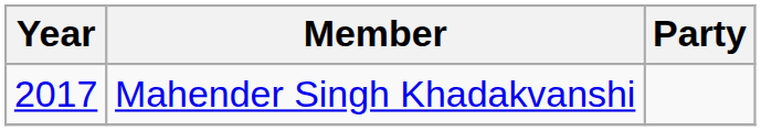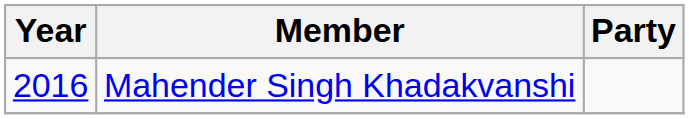Mahender Singh Khadakvanshi | Year: 2017 -> 2016
